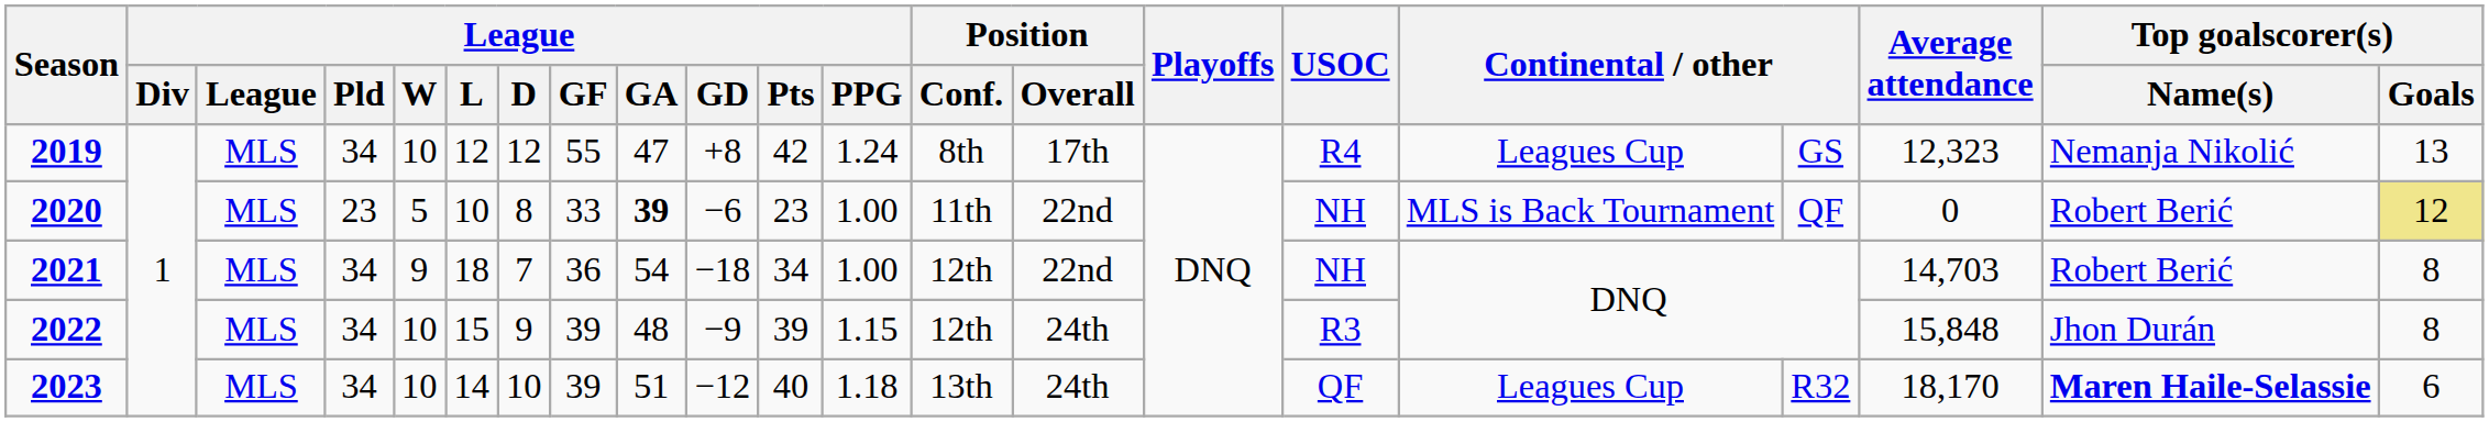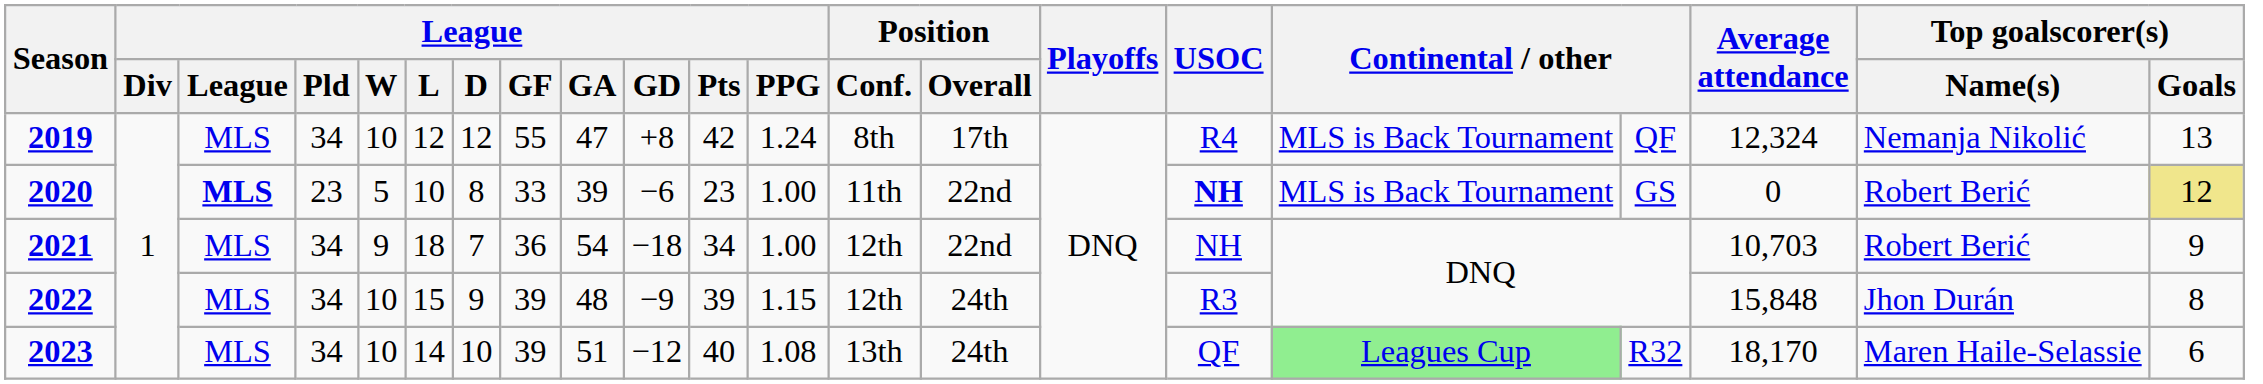2019 | column 17: Leagues Cup -> MLS is Back Tournament
2019 | column 18: GS -> QF
2019 | Average attendance: 12,323 -> 12,324
2020 | League: normal -> bold
2020 | League / GA: bold -> normal
2020 | USOC: normal -> bold
2020 | column 18: QF -> GS
2021 | Average attendance: 14,703 -> 10,703
2021 | Top goalscorer(s) / Goals: 8 -> 9
2023 | League / PPG: 1.18 -> 1.08
2023 | column 17: no background -> lightgreen background
2023 | Top goalscorer(s) / Name(s): bold -> normal
